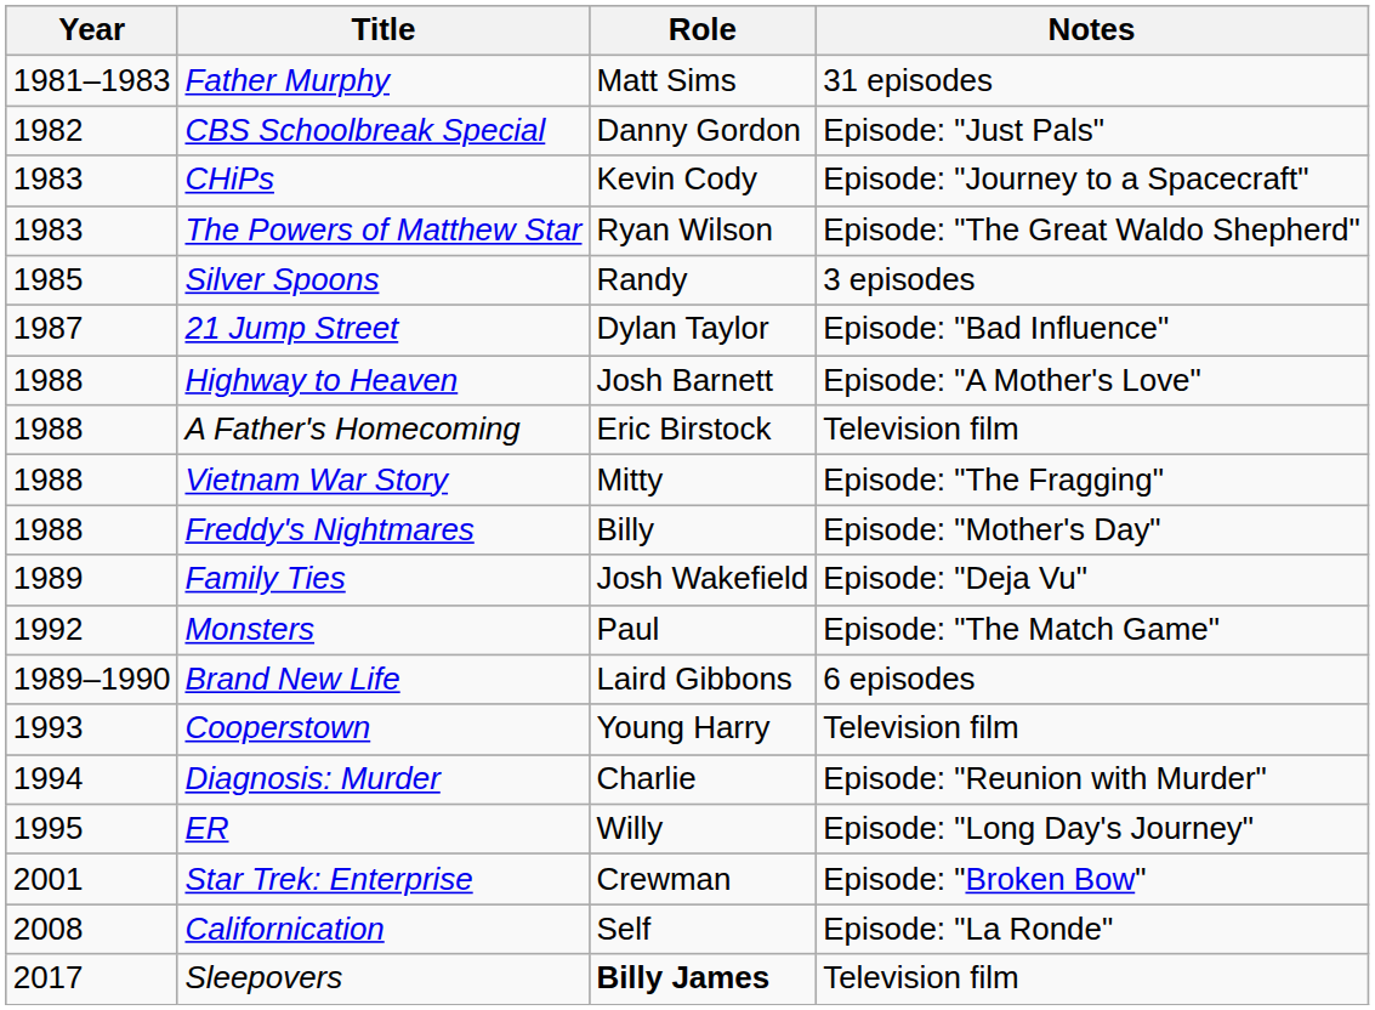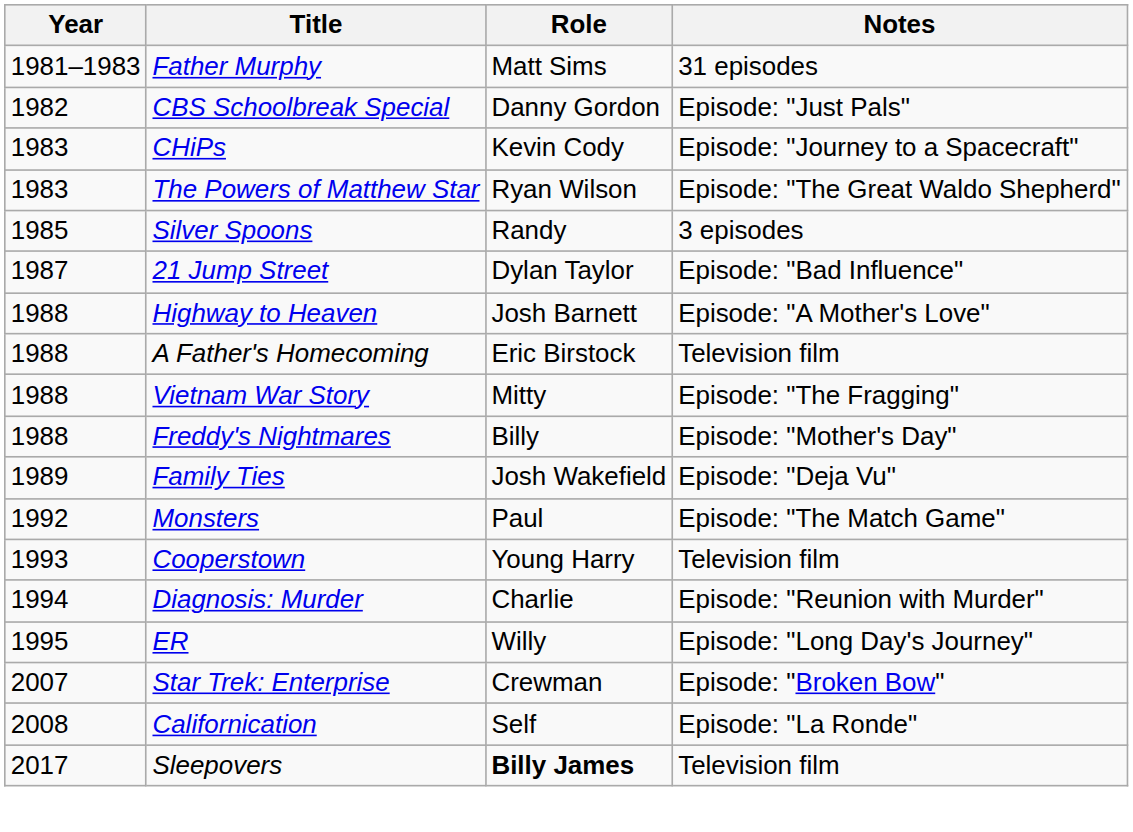- row: 1989–1990 | Brand New Life | Laird Gibbons | 6 episodes
Star Trek: Enterprise | Year: 2001 -> 2007
